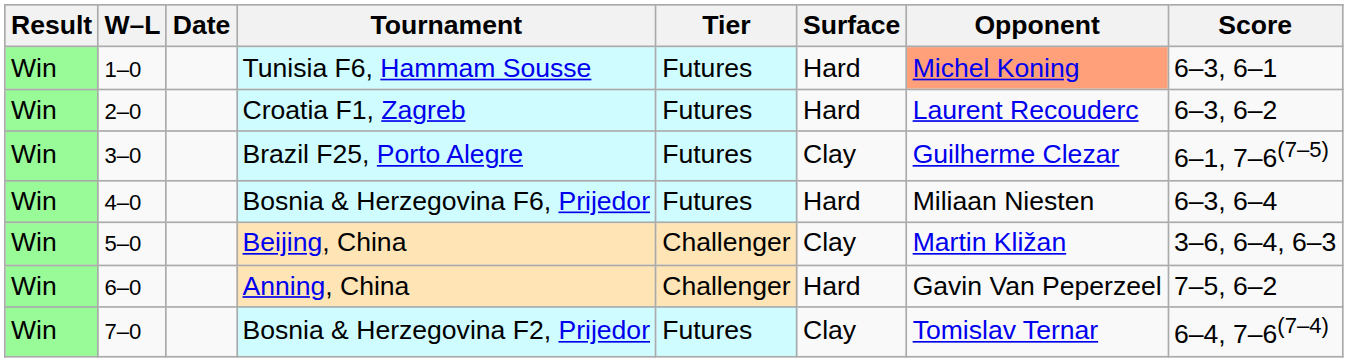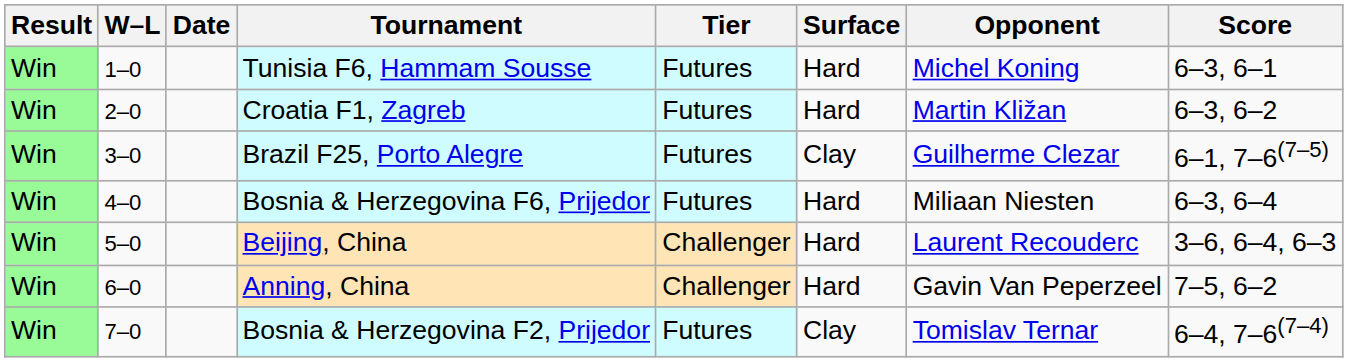Tunisia F6, Hammam Sousse | Opponent: lightsalmon background -> no background
Croatia F1, Zagreb | Opponent: Laurent Recouderc -> Martin Kližan
Beijing, China | Surface: Clay -> Hard
Beijing, China | Opponent: Martin Kližan -> Laurent Recouderc
